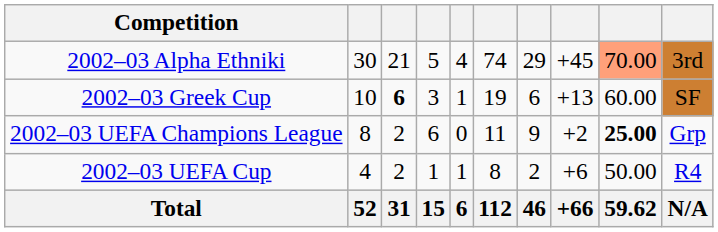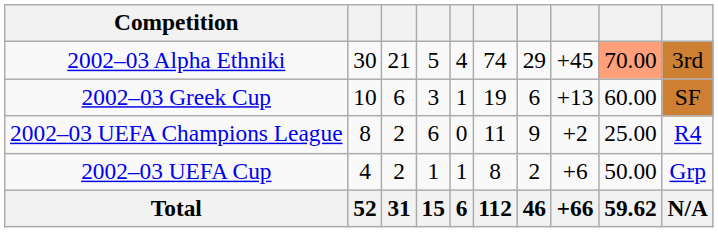2002–03 Greek Cup | column 3: bold -> normal
2002–03 UEFA Champions League | column 9: bold -> normal
2002–03 UEFA Champions League | column 10: Grp -> R4
2002–03 UEFA Cup | column 10: R4 -> Grp
